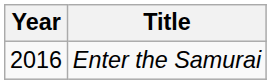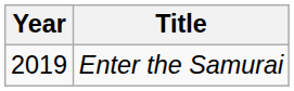Enter the Samurai | Year: 2016 -> 2019
